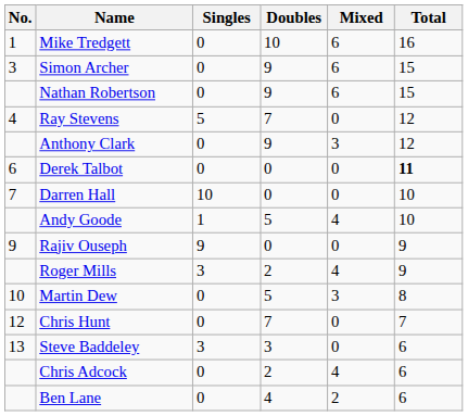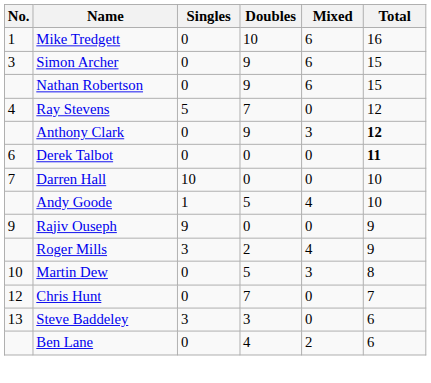Anthony Clark | Total: normal -> bold
- row: Chris Adcock | 0 | 2 | 4 | 6
